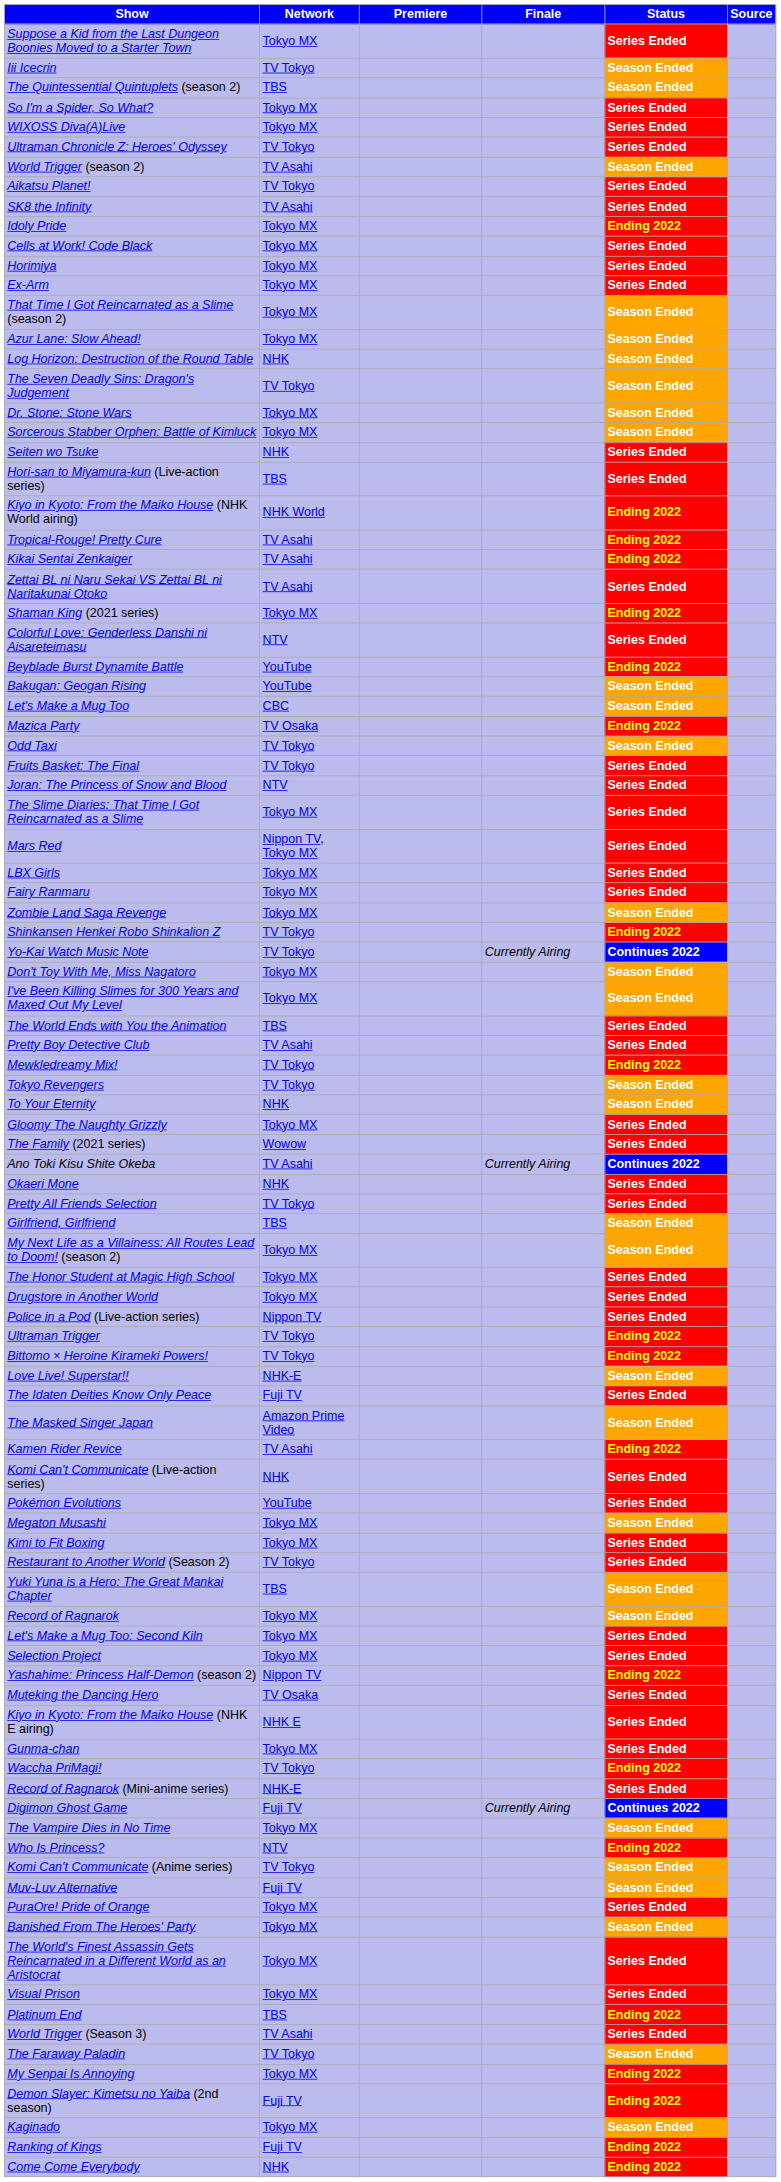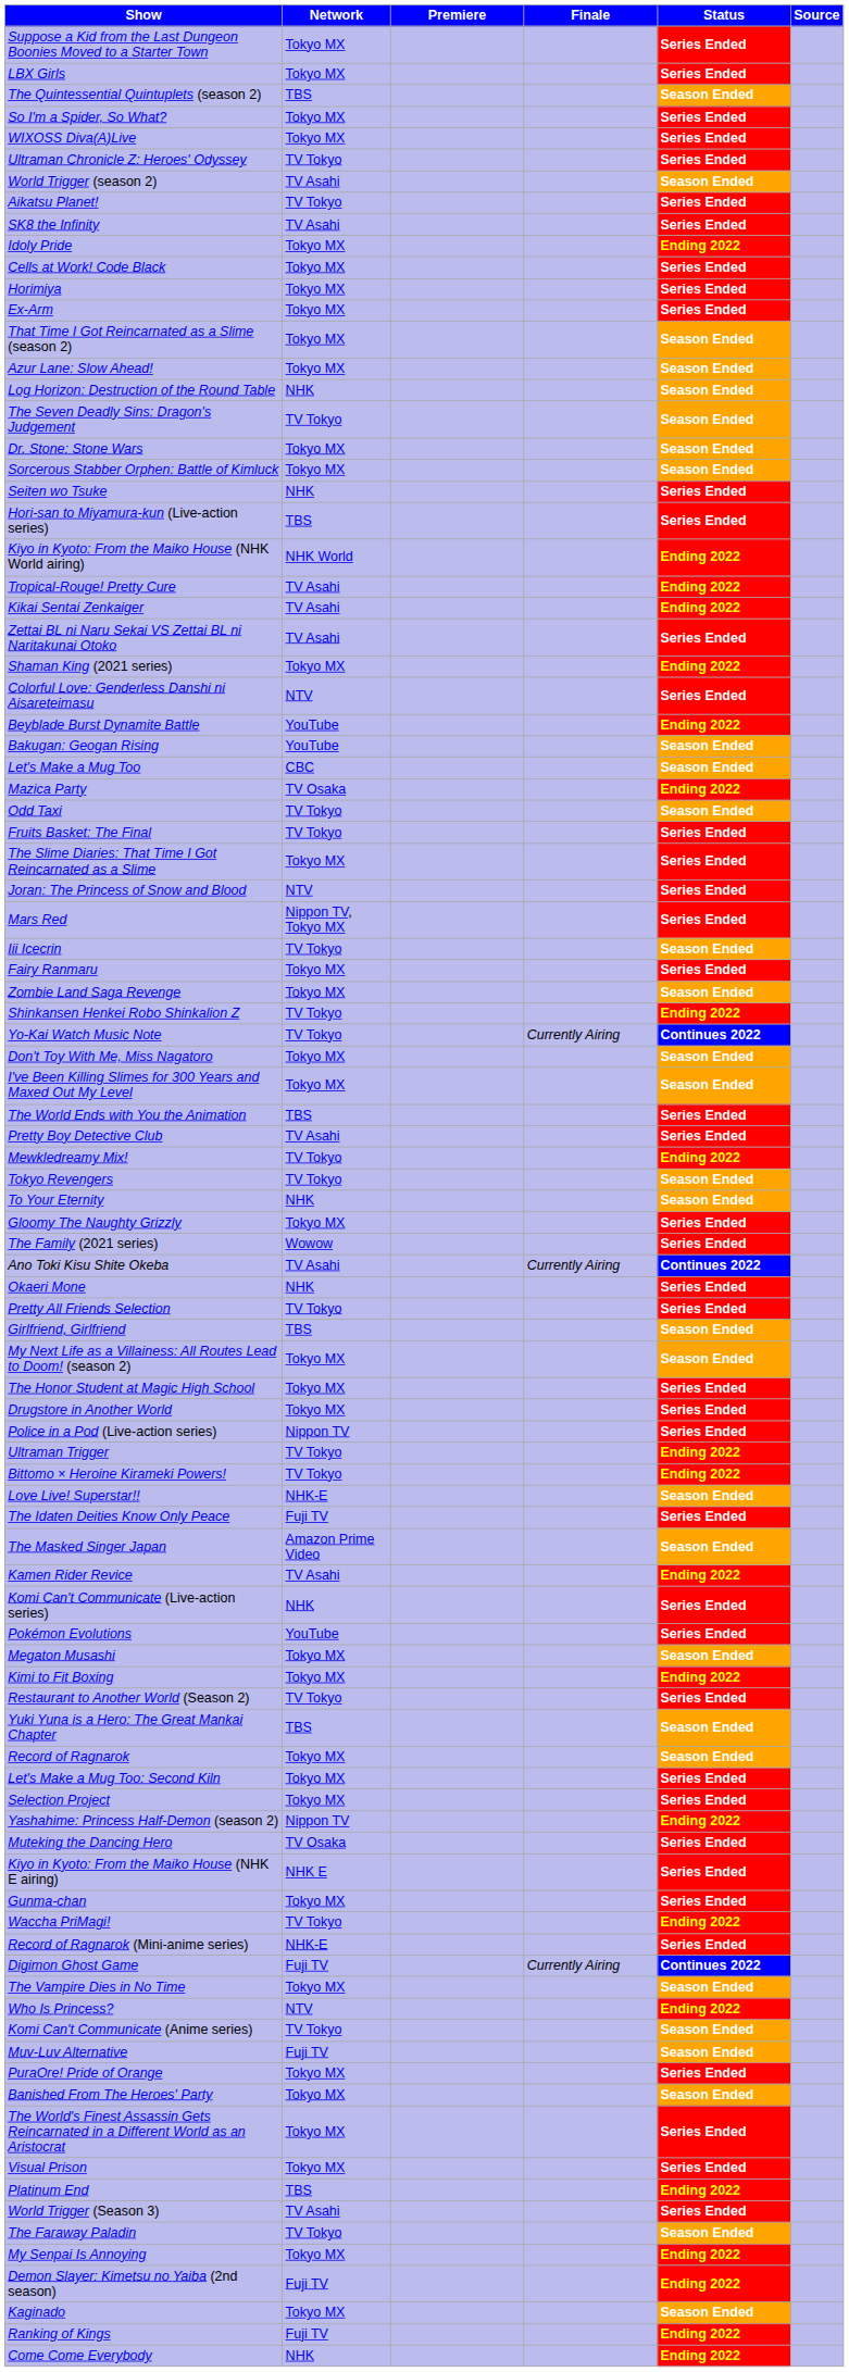rows swapped: LBX Girls <-> Iii Icecrin
rows swapped: The Slime Diaries: That Time I Got Reincarnated as a Slime <-> Joran: The Princess of Snow and Blood
Kimi to Fit Boxing | Status: Series Ended -> Ending 2022
